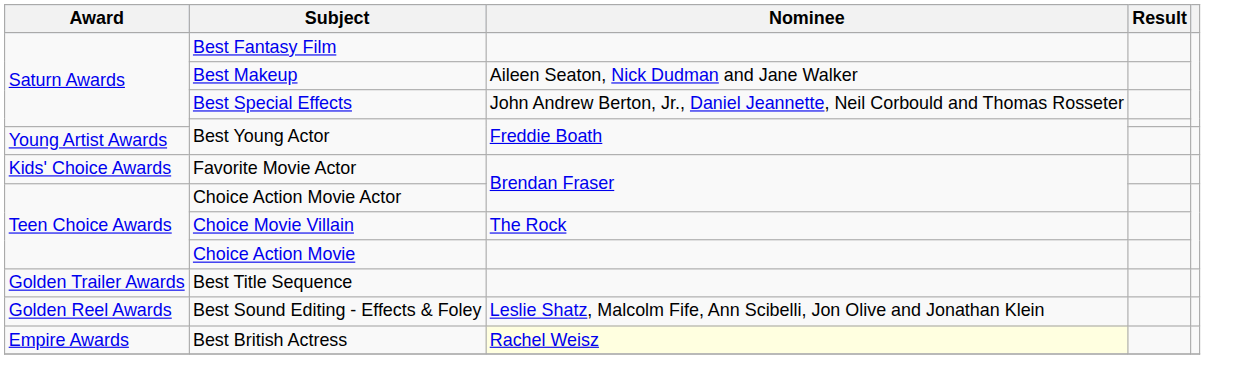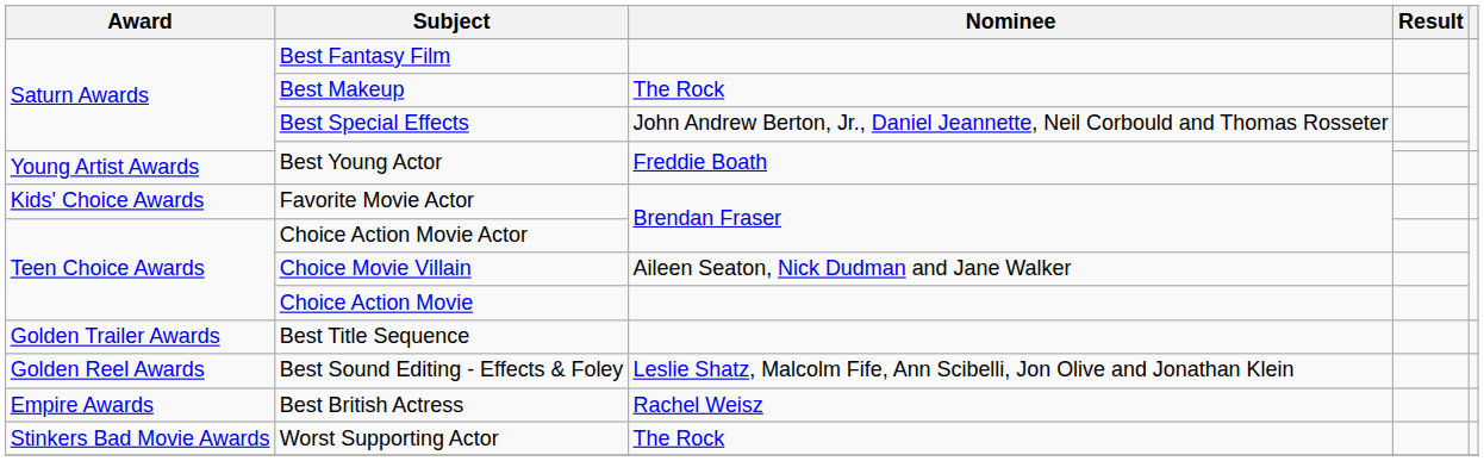Best Makeup | Nominee: Aileen Seaton, Nick Dudman and Jane Walker -> The Rock
Choice Movie Villain | Nominee: The Rock -> Aileen Seaton, Nick Dudman and Jane Walker
Best British Actress | Nominee: lightyellow background -> no background
+ row: Stinkers Bad Movie Awards | Worst Supporting Actor | The Rock
